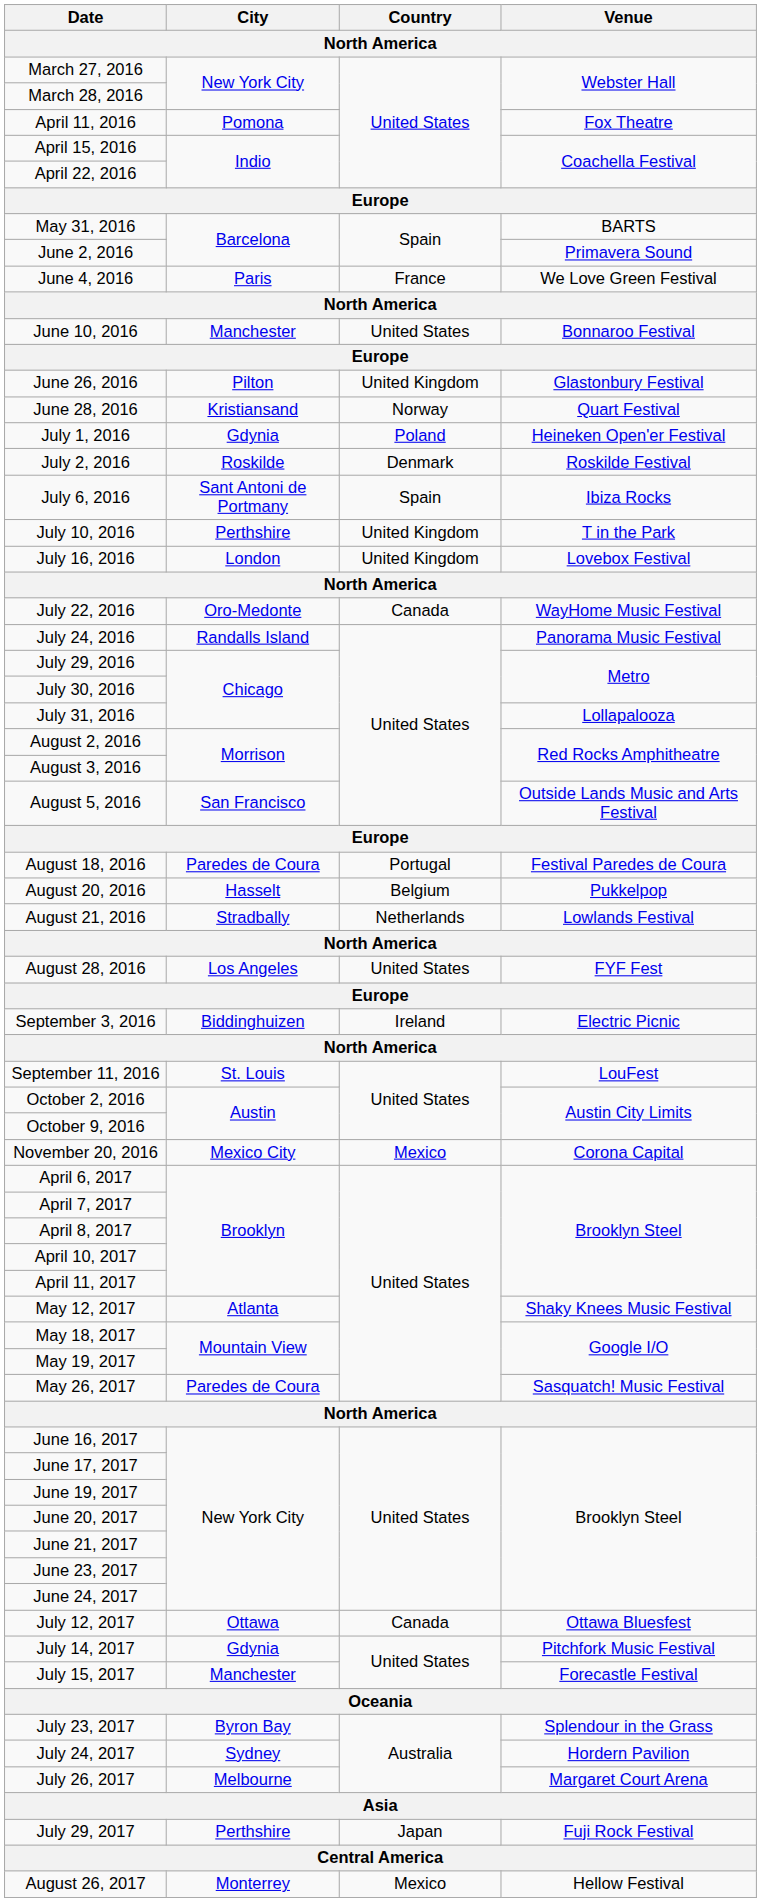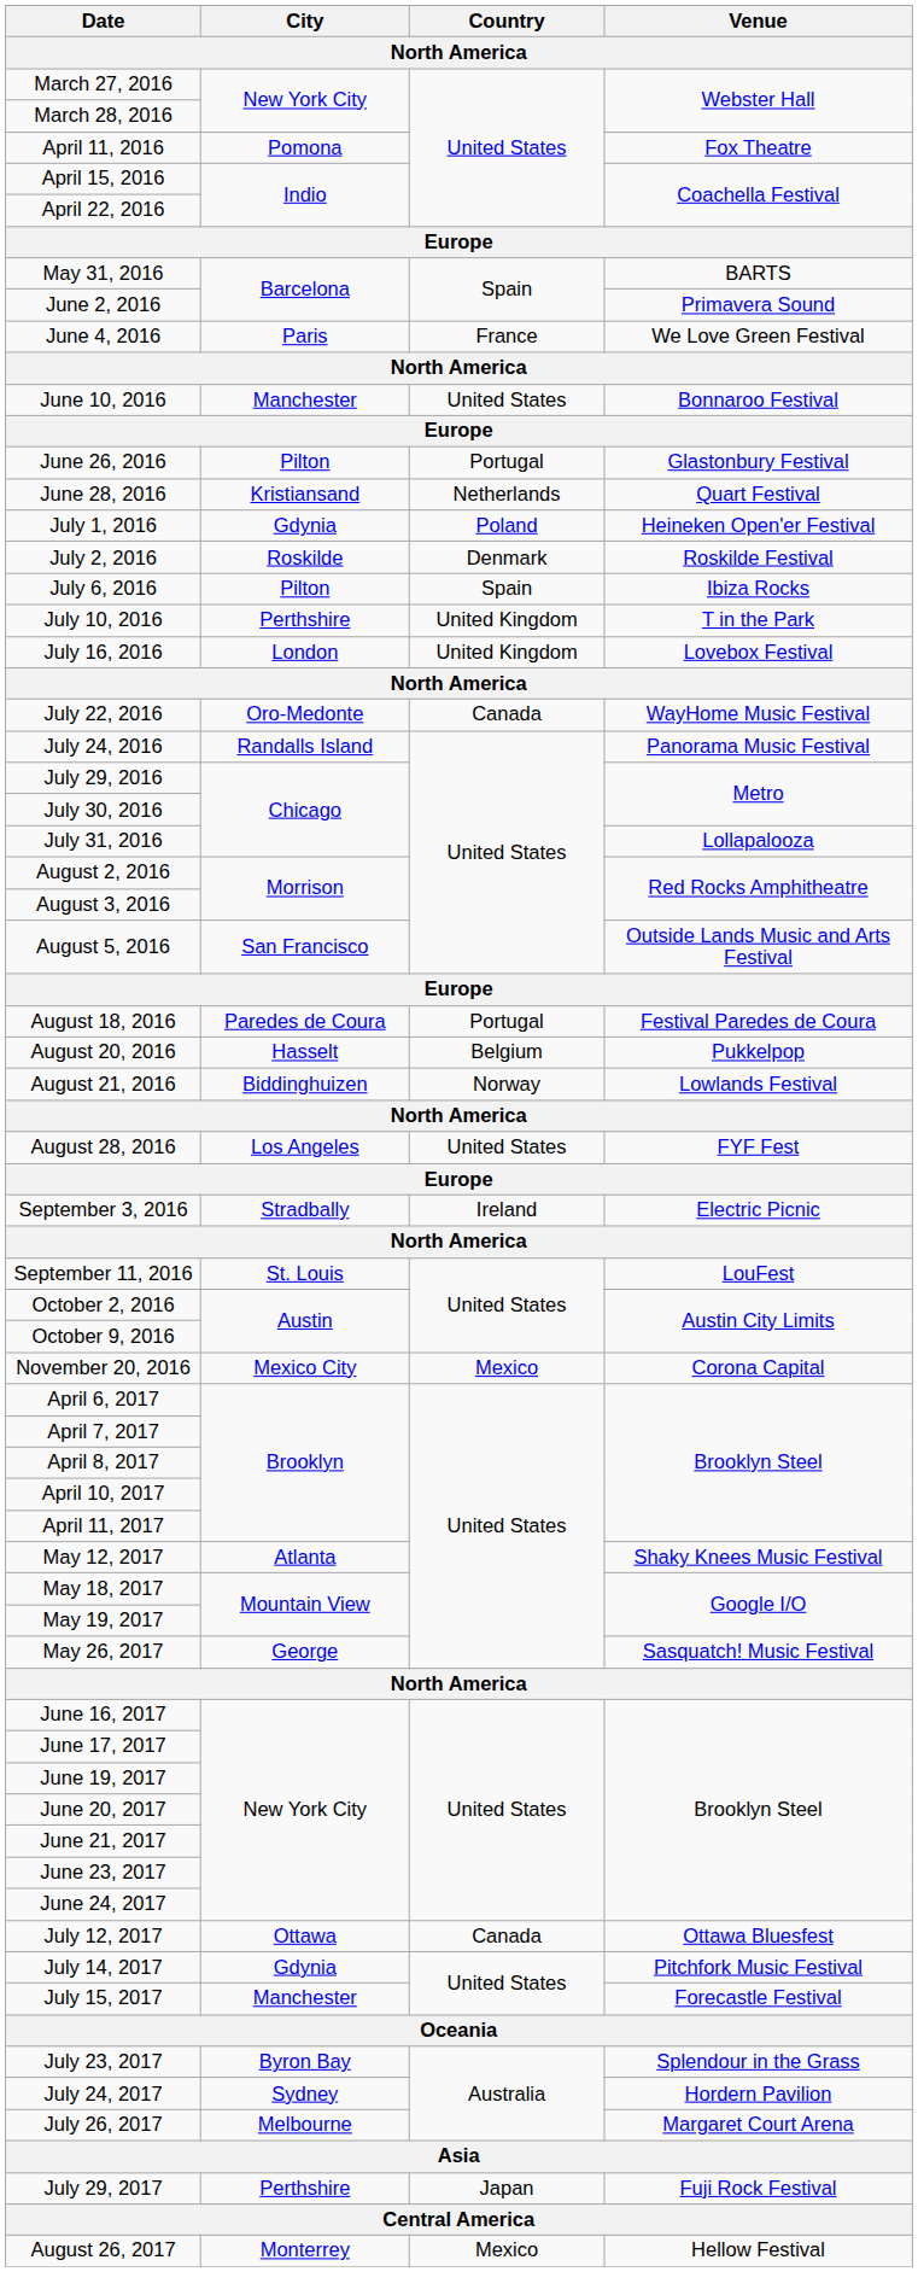June 26, 2016 | Country: United Kingdom -> Portugal
June 28, 2016 | Country: Norway -> Netherlands
July 6, 2016 | City: Sant Antoni de Portmany -> Pilton
August 21, 2016 | City: Stradbally -> Biddinghuizen
August 21, 2016 | Country: Netherlands -> Norway
September 3, 2016 | City: Biddinghuizen -> Stradbally
May 26, 2017 | City: Paredes de Coura -> George
